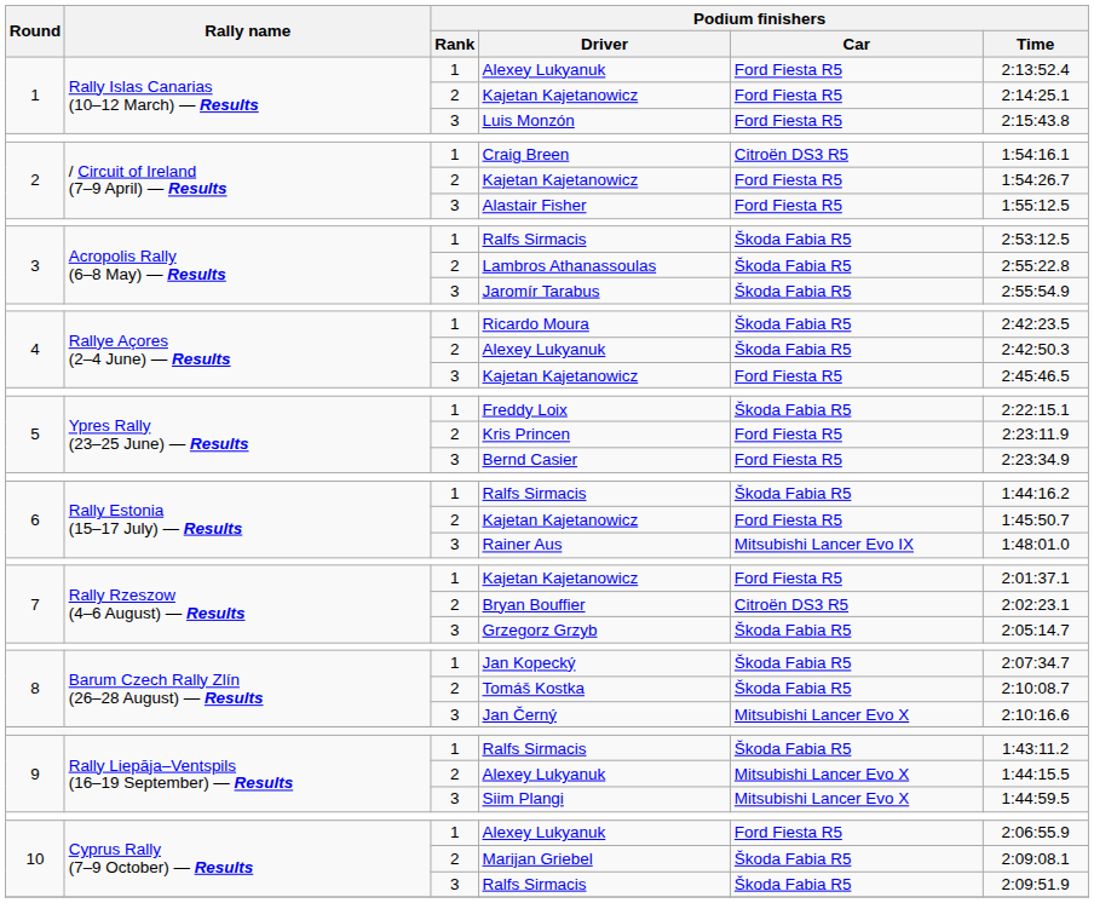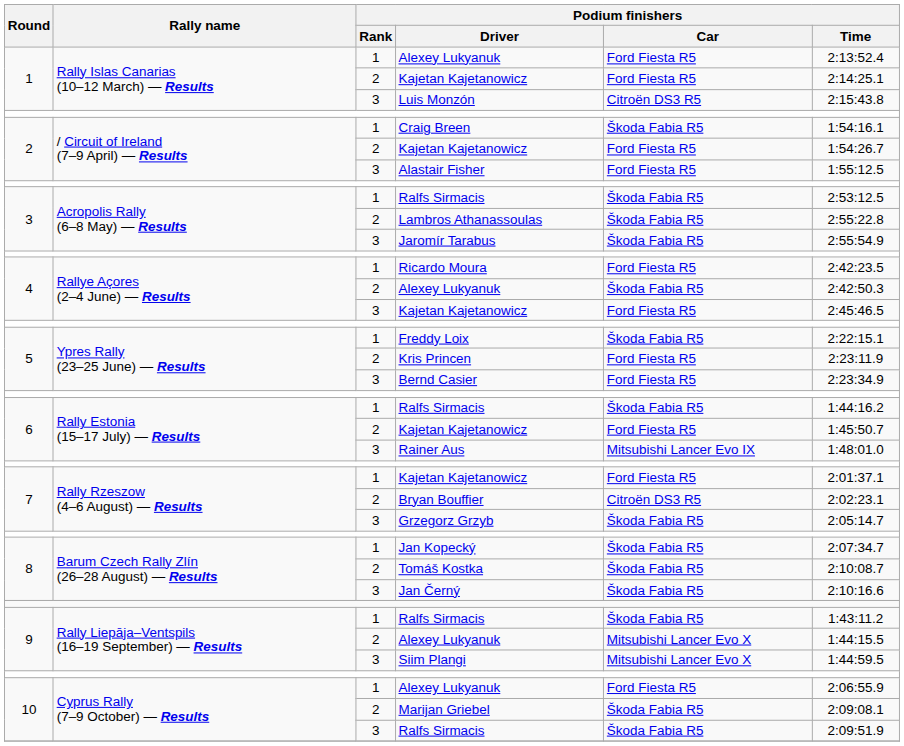Luis Monzón | Podium finishers / Car: Ford Fiesta R5 -> Citroën DS3 R5
Craig Breen | Podium finishers / Car: Citroën DS3 R5 -> Škoda Fabia R5
Ricardo Moura | Podium finishers / Car: Škoda Fabia R5 -> Ford Fiesta R5
Jan Černý | Podium finishers / Car: Mitsubishi Lancer Evo X -> Škoda Fabia R5
